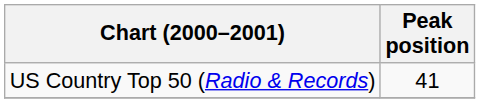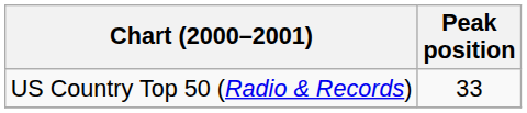US Country Top 50 (Radio & Records) | Peak position: 41 -> 33
